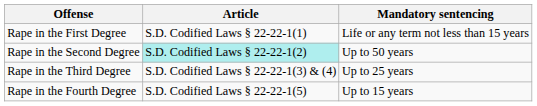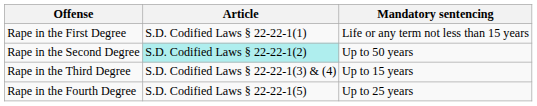Rape in the Third Degree | Mandatory sentencing: Up to 25 years -> Up to 15 years
Rape in the Fourth Degree | Mandatory sentencing: Up to 15 years -> Up to 25 years
